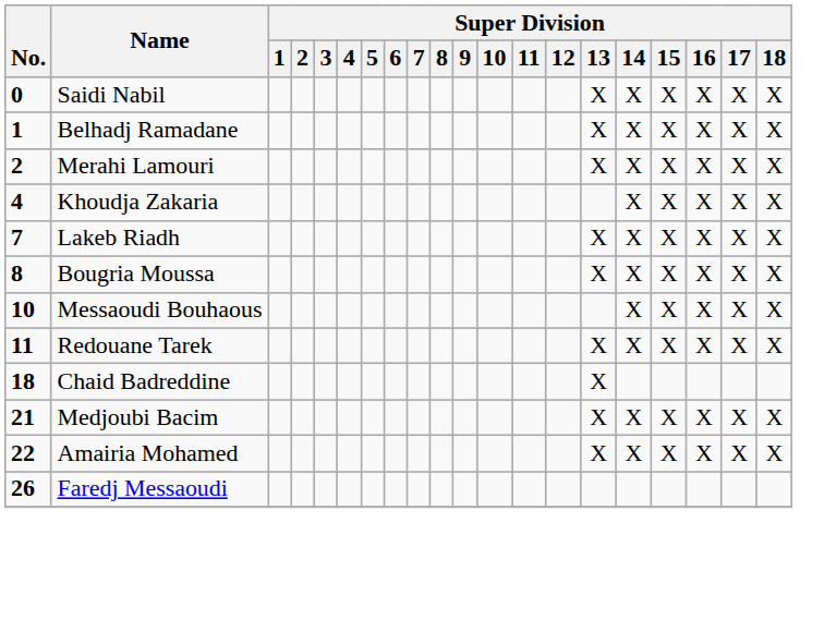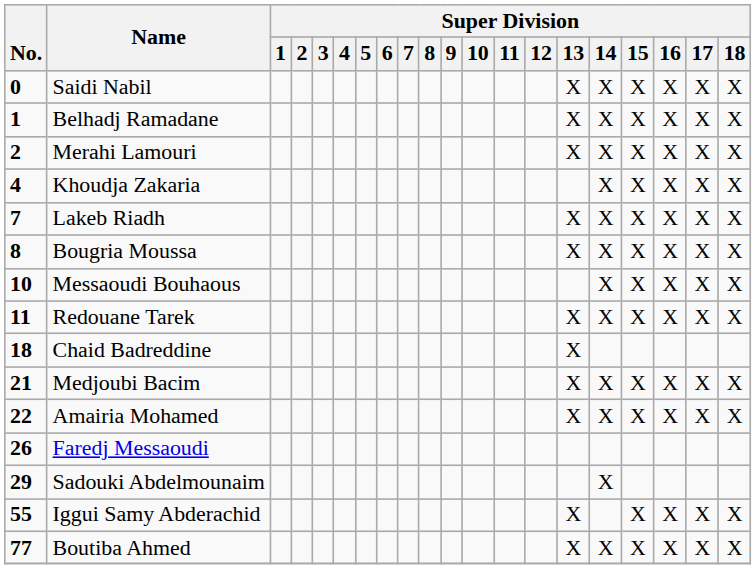+ row: 29 | Sadouki Abdelmounaim | X
+ row: 55 | Iggui Samy Abderachid | X | X | X | X | X
+ row: 77 | Boutiba Ahmed | X | X | X | X | X | X
